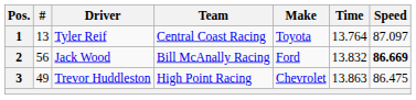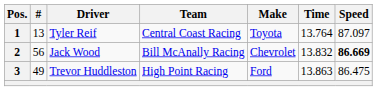2 | Make: Ford -> Chevrolet
3 | Make: Chevrolet -> Ford
